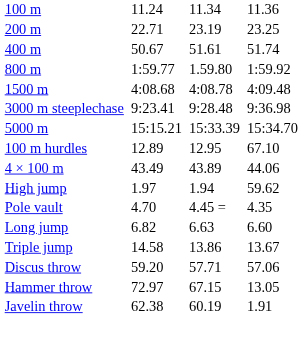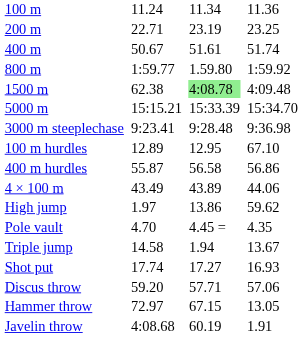1500 m | column 3: 4:08.68 -> 62.38
1500 m | column 5: no background -> lightgreen background
rows swapped: 5000 m <-> 3000 m steeplechase
+ row: 400 m hurdles | 55.87 | 56.58 | 56.86
High jump | column 5: 1.94 -> 13.86
- row: Long jump | 6.82 | 6.63 | 6.60
Triple jump | column 5: 13.86 -> 1.94
+ row: Shot put | 17.74 | 17.27 | 16.93
Javelin throw | column 3: 62.38 -> 4:08.68
